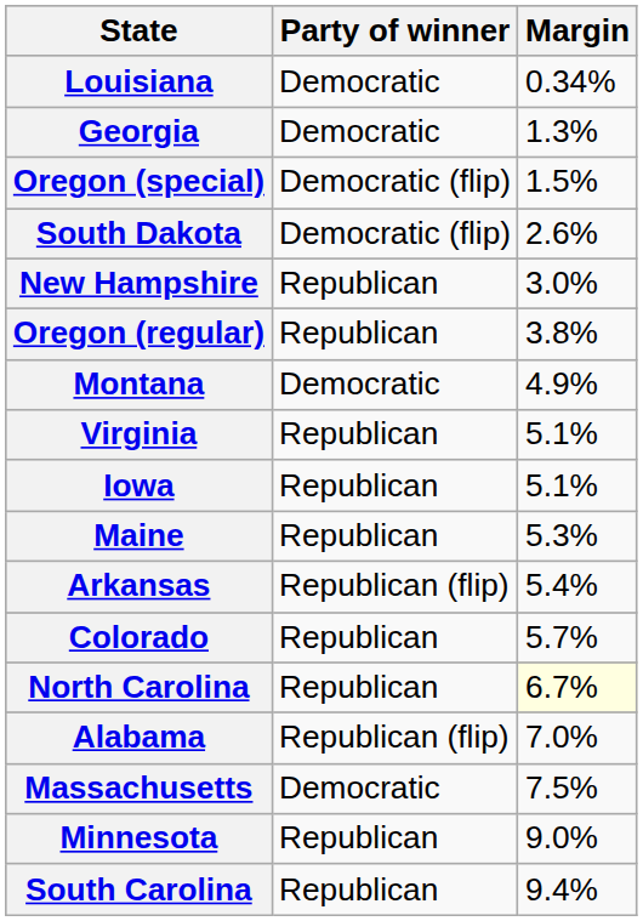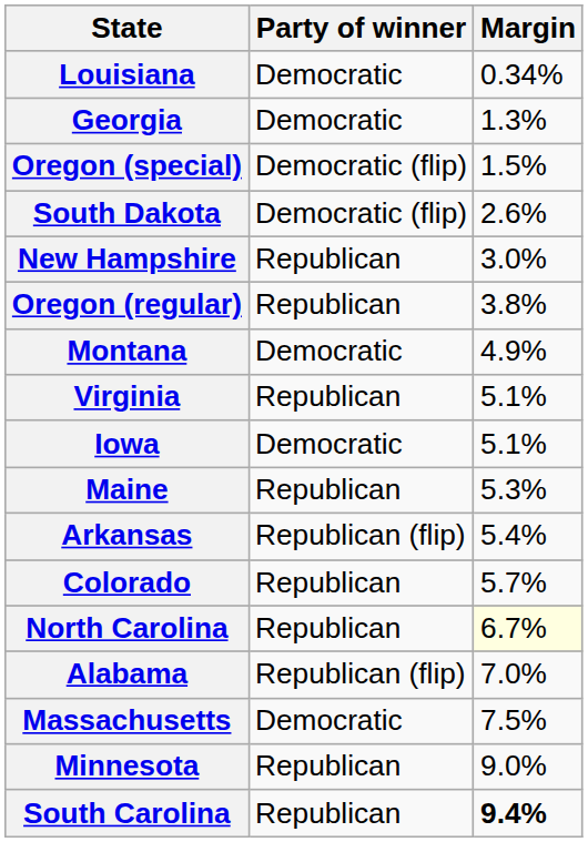Iowa | Party of winner: Republican -> Democratic
South Carolina | Margin: normal -> bold
